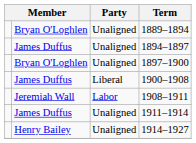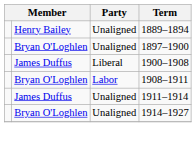1889–1894 | column 2: Bryan O'Loghlen -> Henry Bailey
- row: James Duffus | Unaligned | 1894–1897
1908–1911 | column 2: Jeremiah Wall -> Bryan O'Loghlen
1914–1927 | column 2: Henry Bailey -> Bryan O'Loghlen
